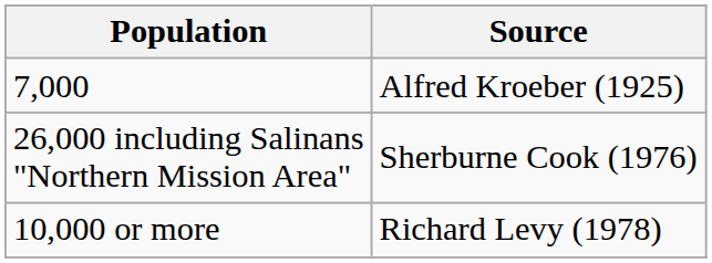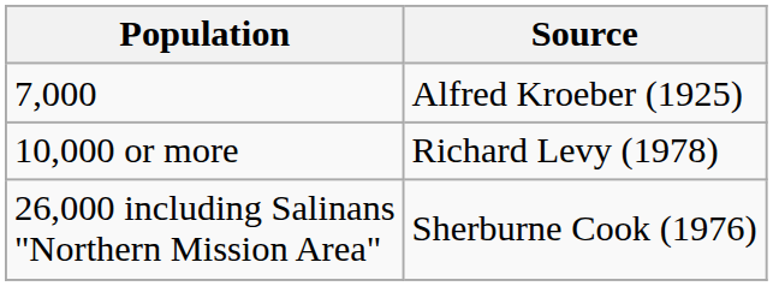rows swapped: 10,000 or more <-> 26,000 including Salinans "Northern Mission Area"
